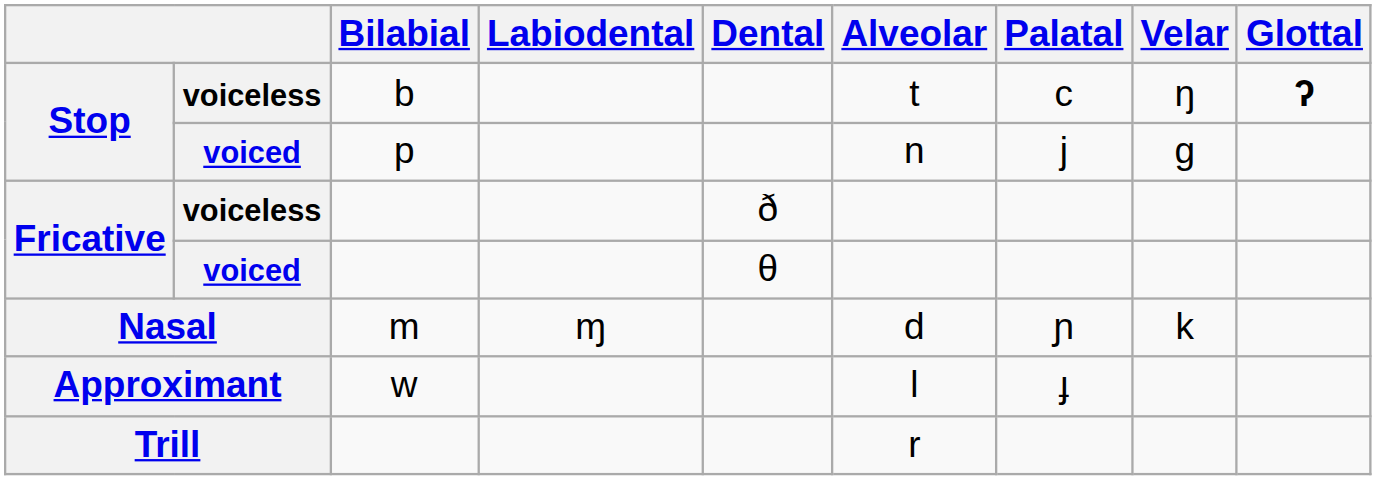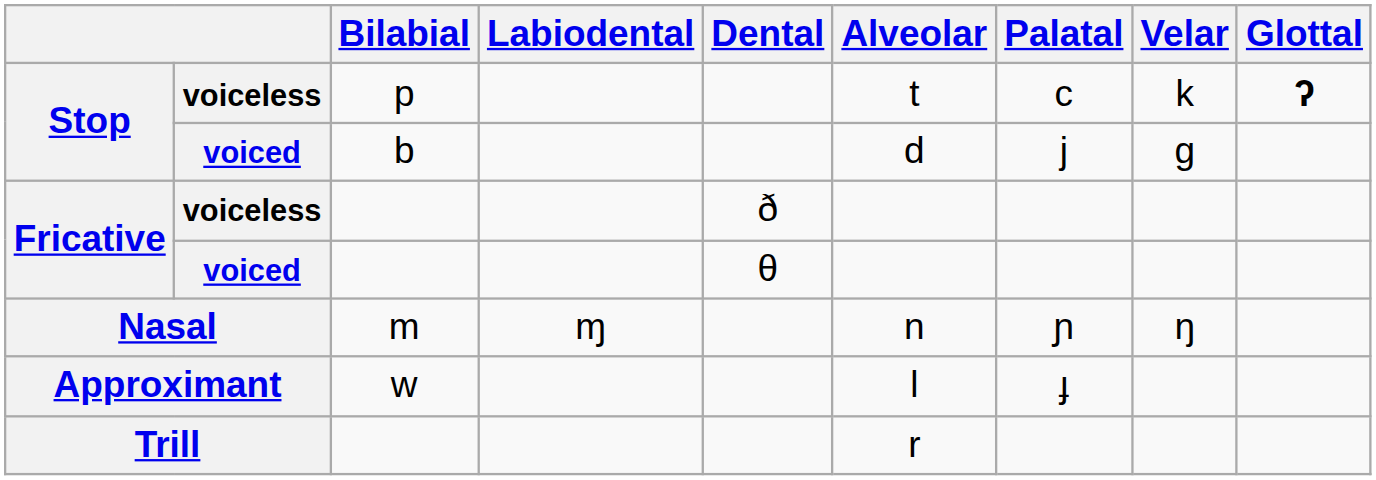Stop / voiceless | Bilabial: b -> p
Stop / voiceless | Velar: ŋ -> k
Stop / voiced | Bilabial: p -> b
Stop / voiced | Alveolar: n -> d
Nasal | Alveolar: d -> n
Nasal | Velar: k -> ŋ
